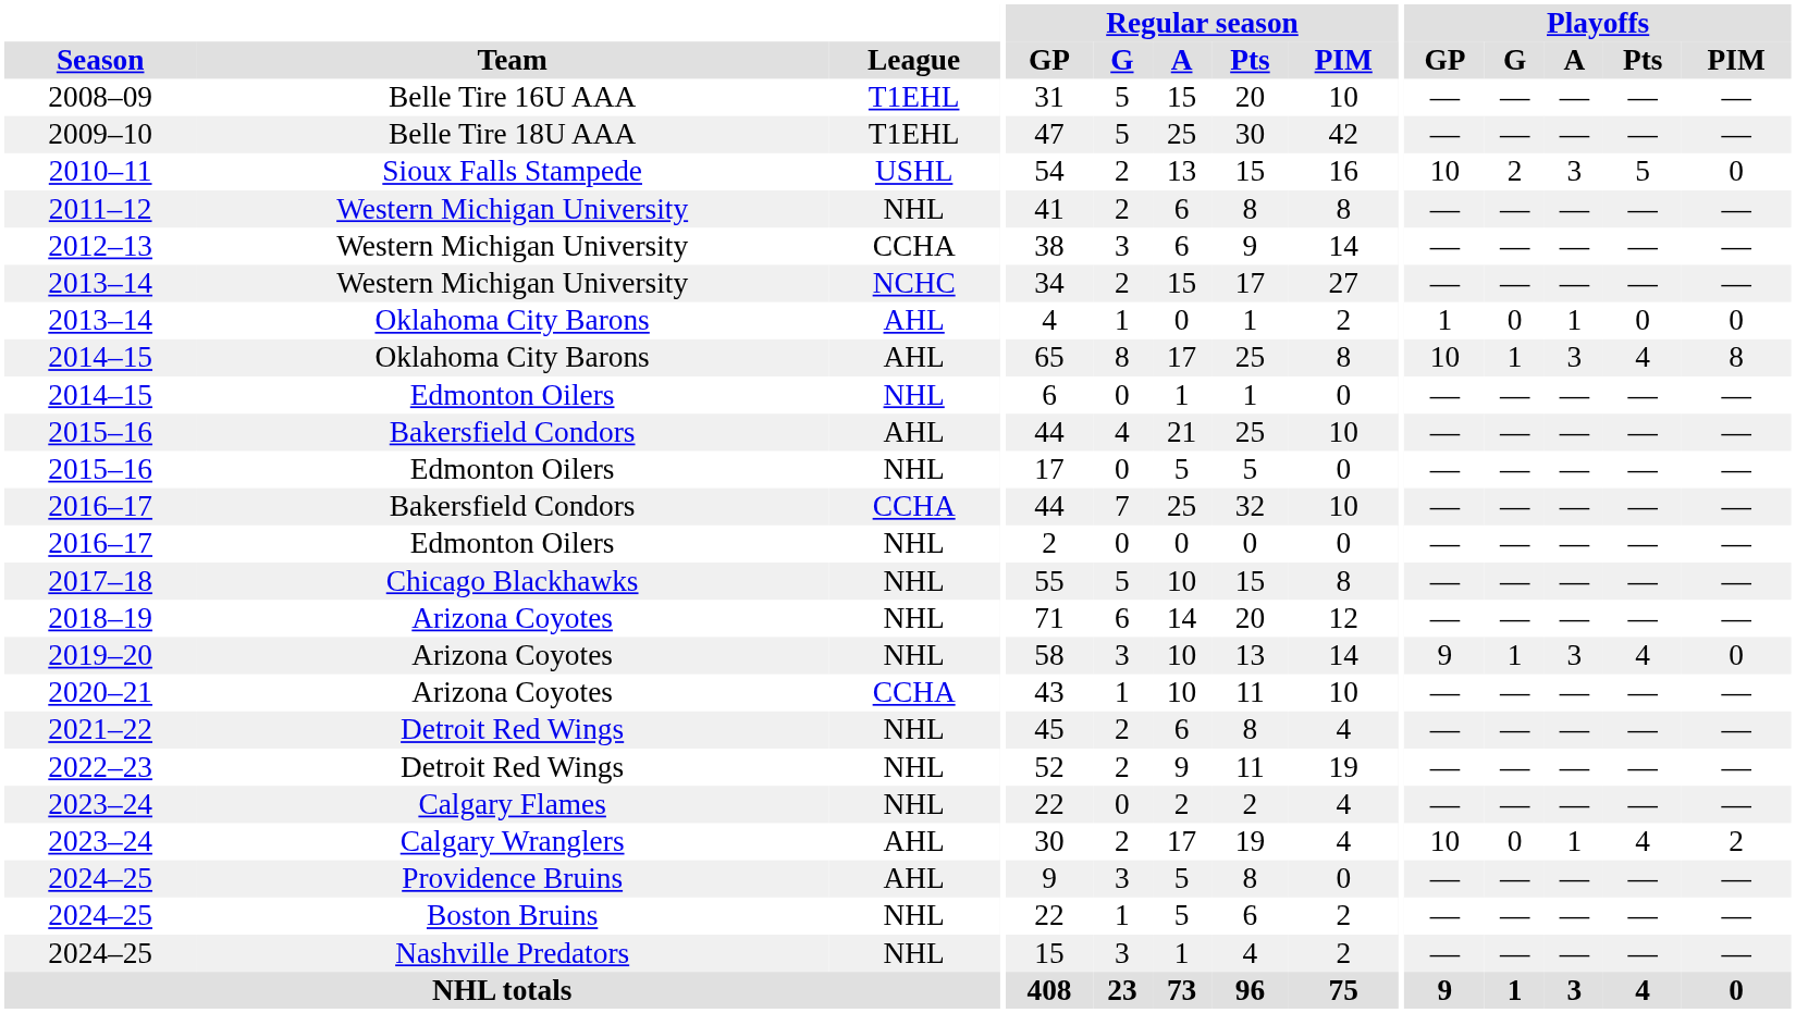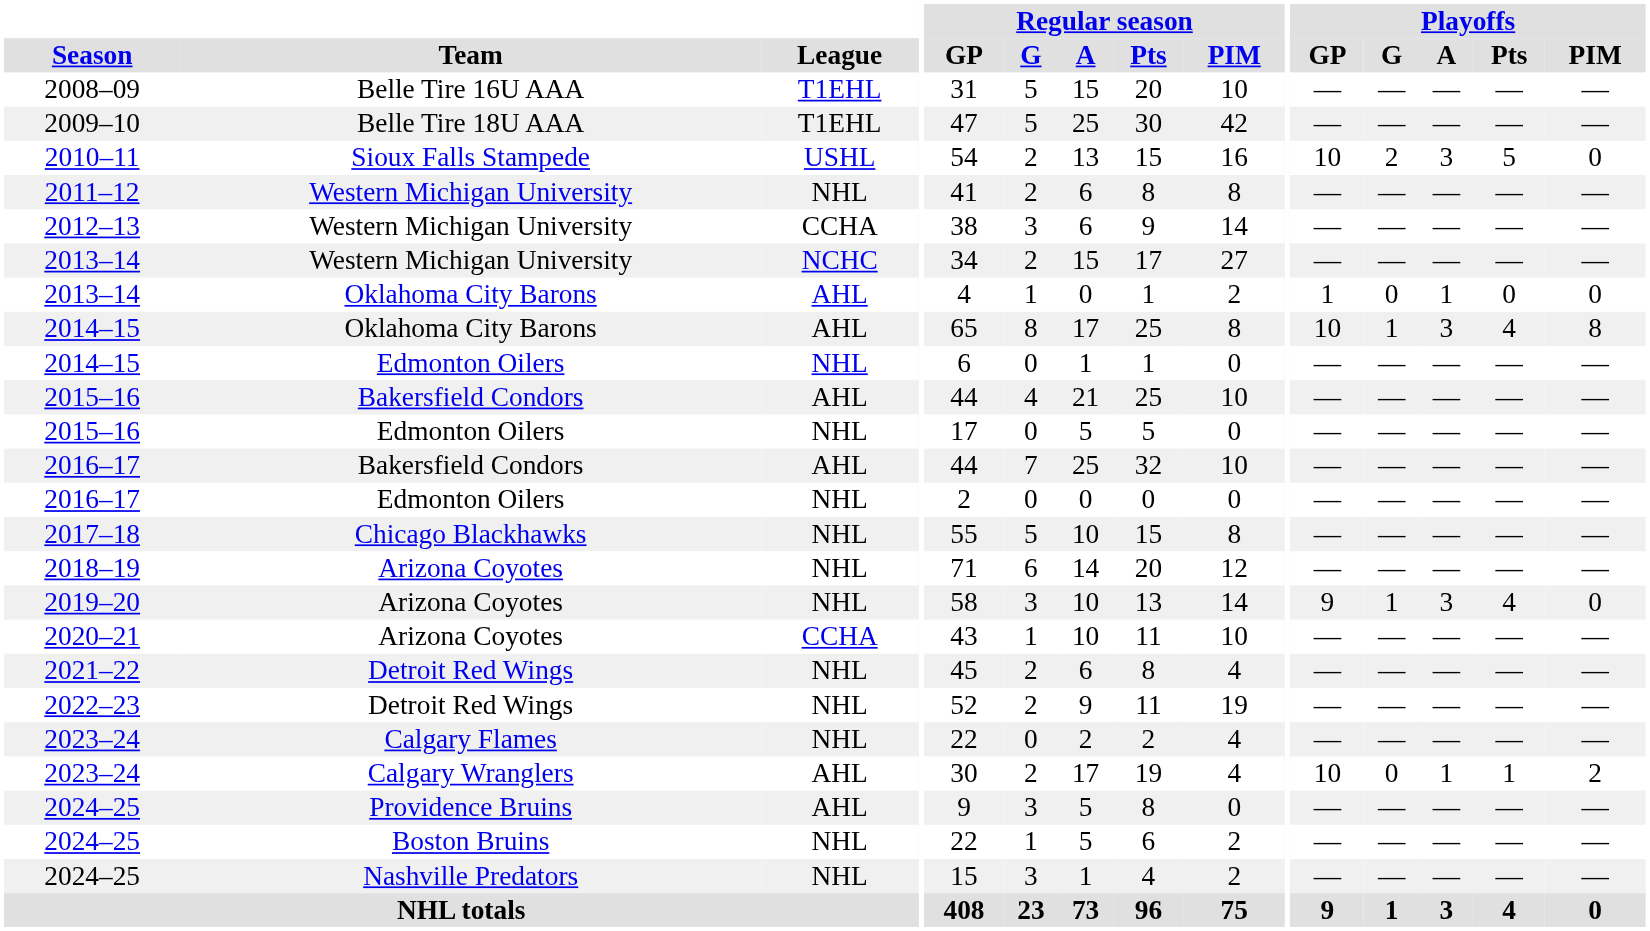2016–17 / Bakersfield Condors | League: CCHA -> AHL
2023–24 / Calgary Wranglers | Playoffs / Pts: 4 -> 1
